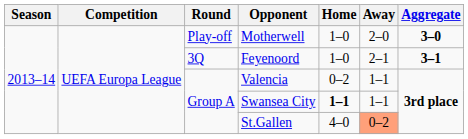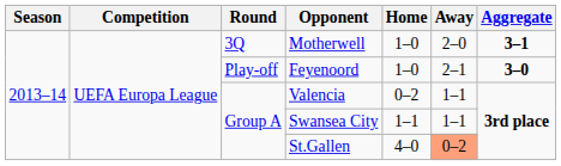Motherwell | Round: Play-off -> 3Q
Motherwell | Aggregate: 3–0 -> 3–1
Feyenoord | Round: 3Q -> Play-off
Feyenoord | Aggregate: 3–1 -> 3–0
Swansea City | Home: bold -> normal
